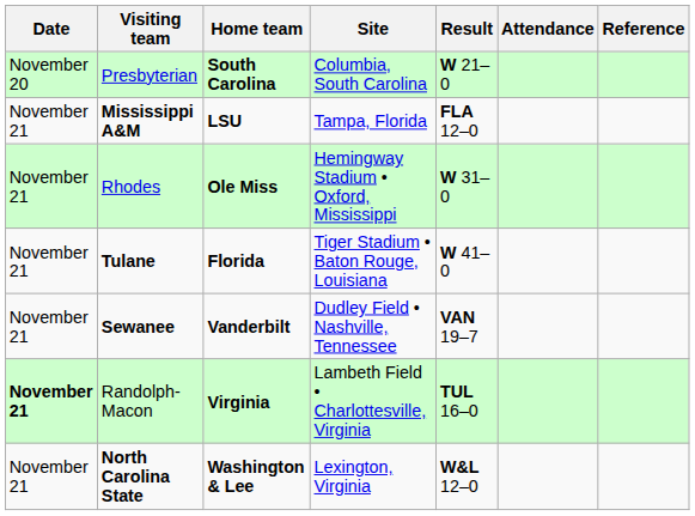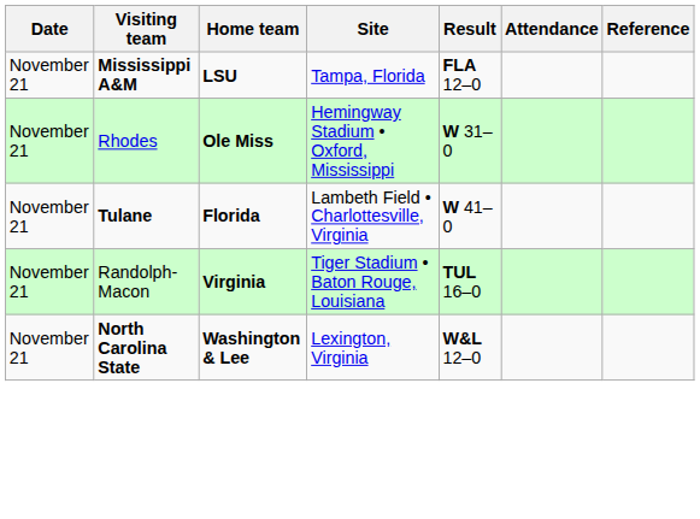- row: November 20 | Presbyterian | South Carolina | Columbia, South Carolina | W 21–0
Tulane | Site: Tiger Stadium • Baton Rouge, Louisiana -> Lambeth Field • Charlottesville, Virginia
- row: November 21 | Sewanee | Vanderbilt | Dudley Field • Nashville, Tennessee | VAN 19–7
Randolph-Macon | Date: bold -> normal
Randolph-Macon | Site: Lambeth Field • Charlottesville, Virginia -> Tiger Stadium • Baton Rouge, Louisiana
